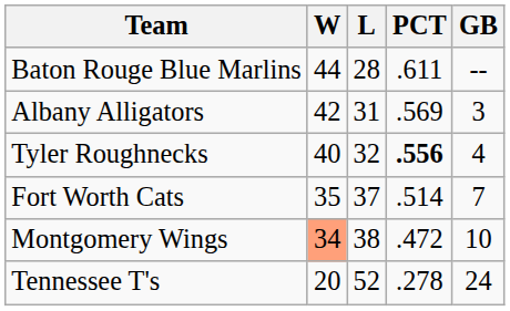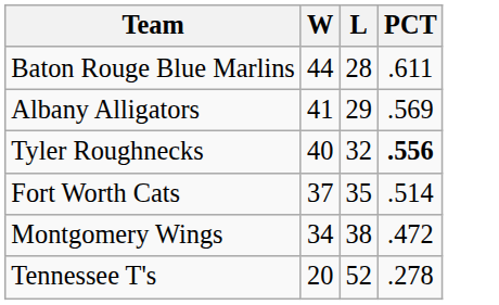- column: GB | -- | 3 | 4 | 7 | 10 | 24
Albany Alligators | W: 42 -> 41
Albany Alligators | L: 31 -> 29
Fort Worth Cats | W: 35 -> 37
Fort Worth Cats | L: 37 -> 35
Montgomery Wings | W: lightsalmon background -> no background
